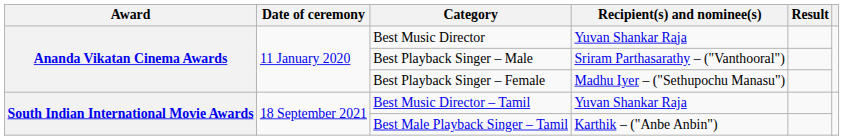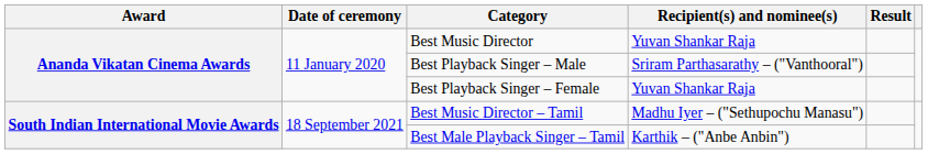Best Playback Singer – Female | Recipient(s) and nominee(s): Madhu Iyer – ("Sethupochu Manasu") -> Yuvan Shankar Raja
Best Music Director – Tamil | Recipient(s) and nominee(s): Yuvan Shankar Raja -> Madhu Iyer – ("Sethupochu Manasu")
